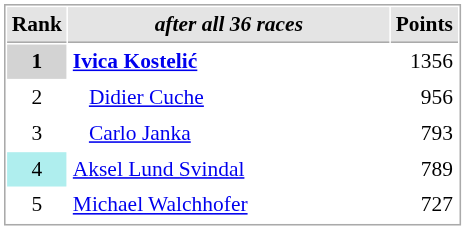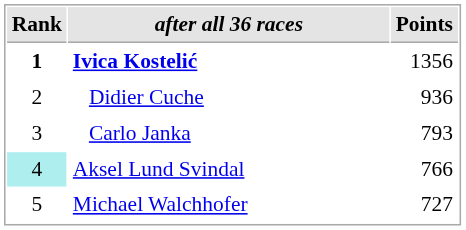Ivica Kostelić | Rank: lightgrey background -> no background
Didier Cuche | Points: 956 -> 936
Aksel Lund Svindal | Points: 789 -> 766
